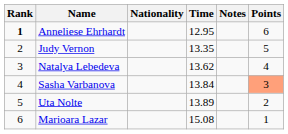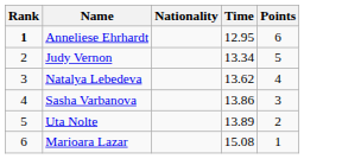- column: Notes
Judy Vernon | Time: 13.35 -> 13.34
Sasha Varbanova | Time: 13.84 -> 13.86
Sasha Varbanova | Points: lightsalmon background -> no background
